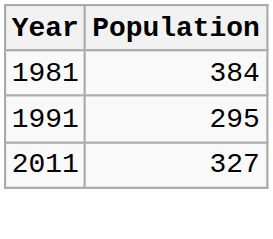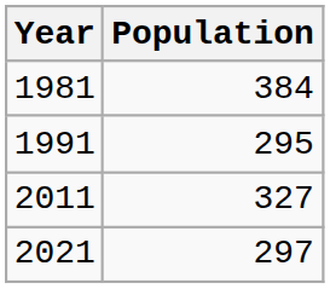+ row: 2021 | 297
